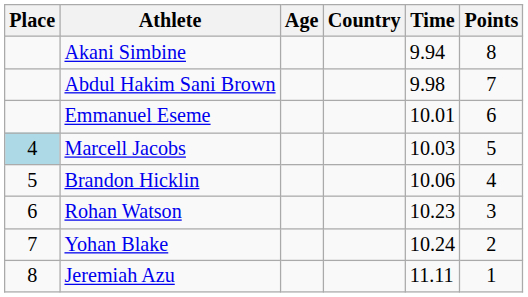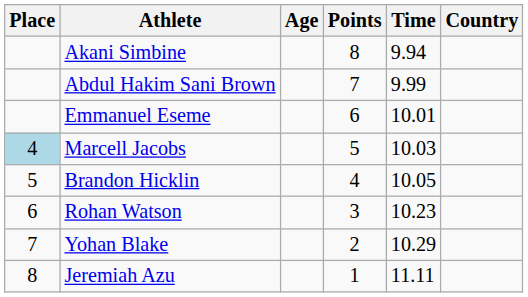columns swapped: Country <-> Points
Abdul Hakim Sani Brown | Time: 9.98 -> 9.99
Brandon Hicklin | Time: 10.06 -> 10.05
Yohan Blake | Time: 10.24 -> 10.29
